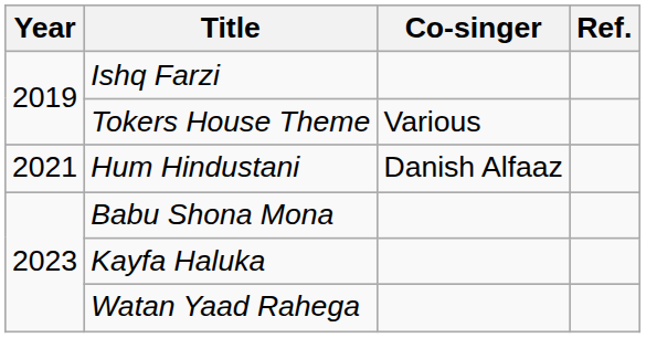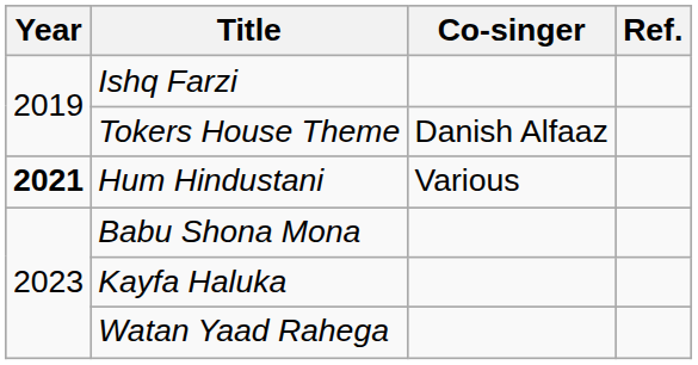Tokers House Theme | Co-singer: Various -> Danish Alfaaz
Hum Hindustani | Year: normal -> bold
Hum Hindustani | Co-singer: Danish Alfaaz -> Various
